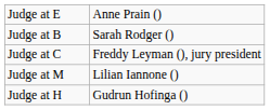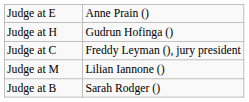rows swapped: Judge at H <-> Judge at B
